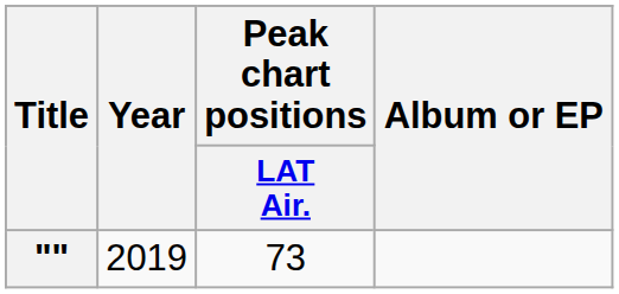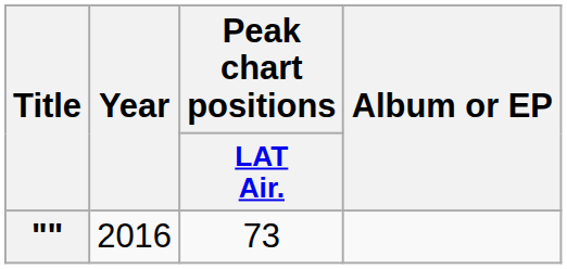"" | Year: 2019 -> 2016
